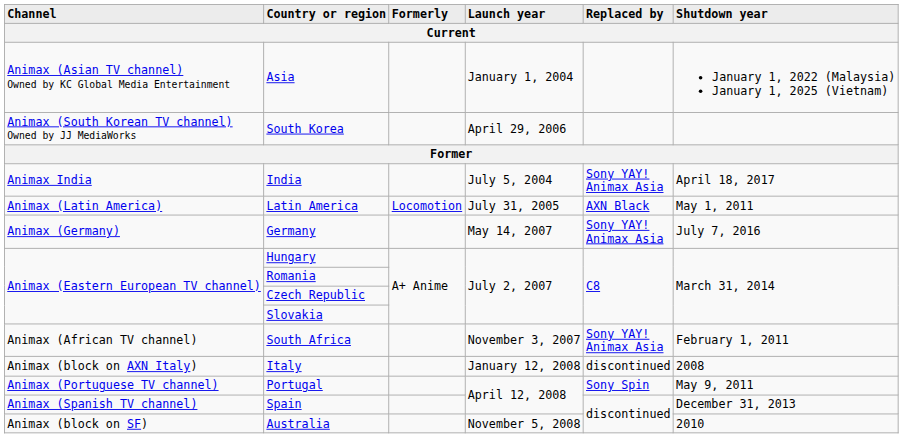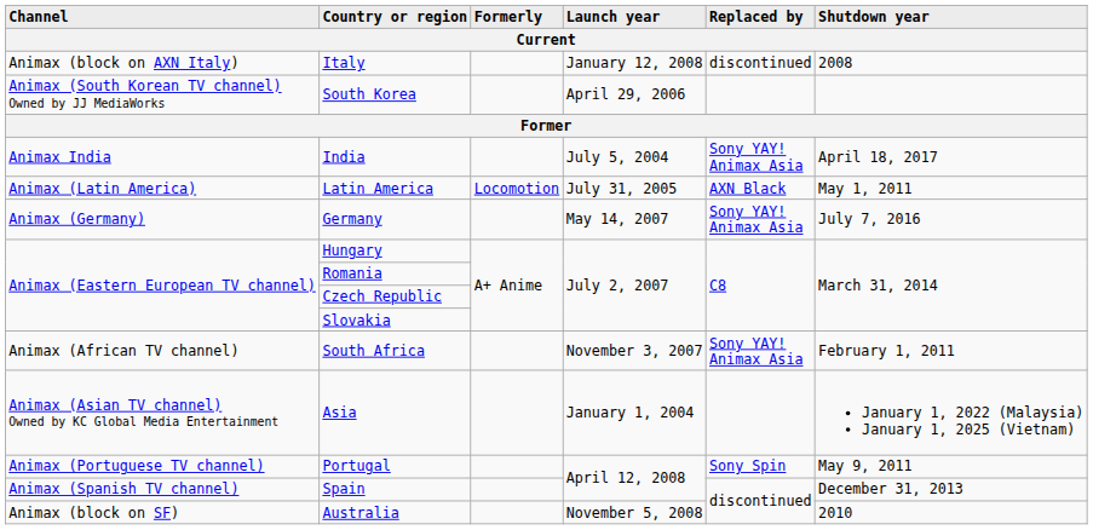rows swapped: Asia <-> Italy
